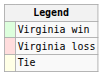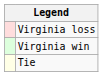rows swapped: Virginia win <-> Virginia loss
